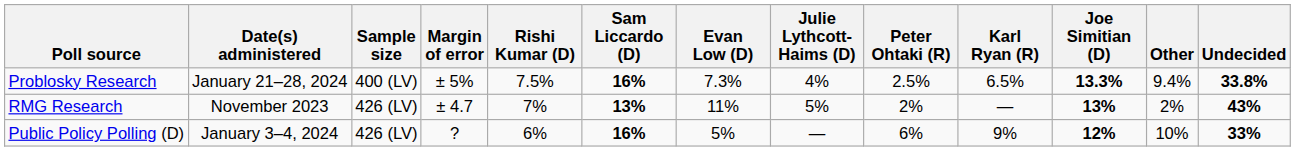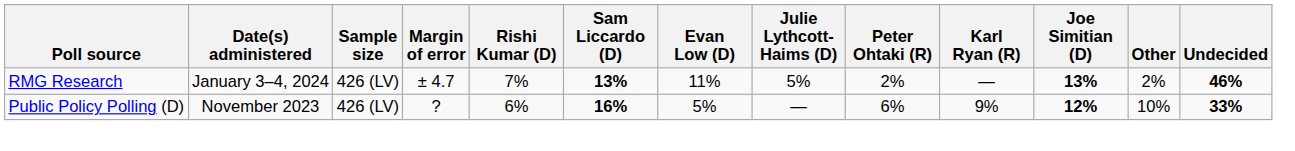- row: Problosky Research | January 21–28, 2024 | 400 (LV) | ± 5% | 7.5% | 16% | 7.3% | 4% | 2.5% | 6.5% | 13.3% | 9.4% | 33.8%
RMG Research | Date(s) administered: November 2023 -> January 3–4, 2024
RMG Research | Undecided: 43% -> 46%
Public Policy Polling (D) | Date(s) administered: January 3–4, 2024 -> November 2023
